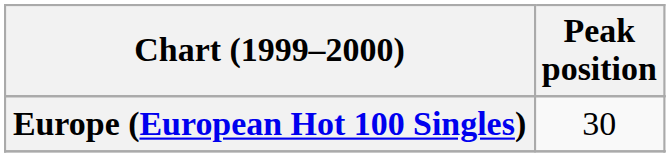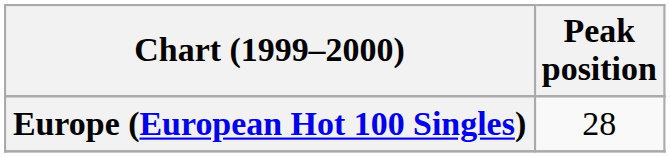Europe (European Hot 100 Singles) | Peak position: 30 -> 28
